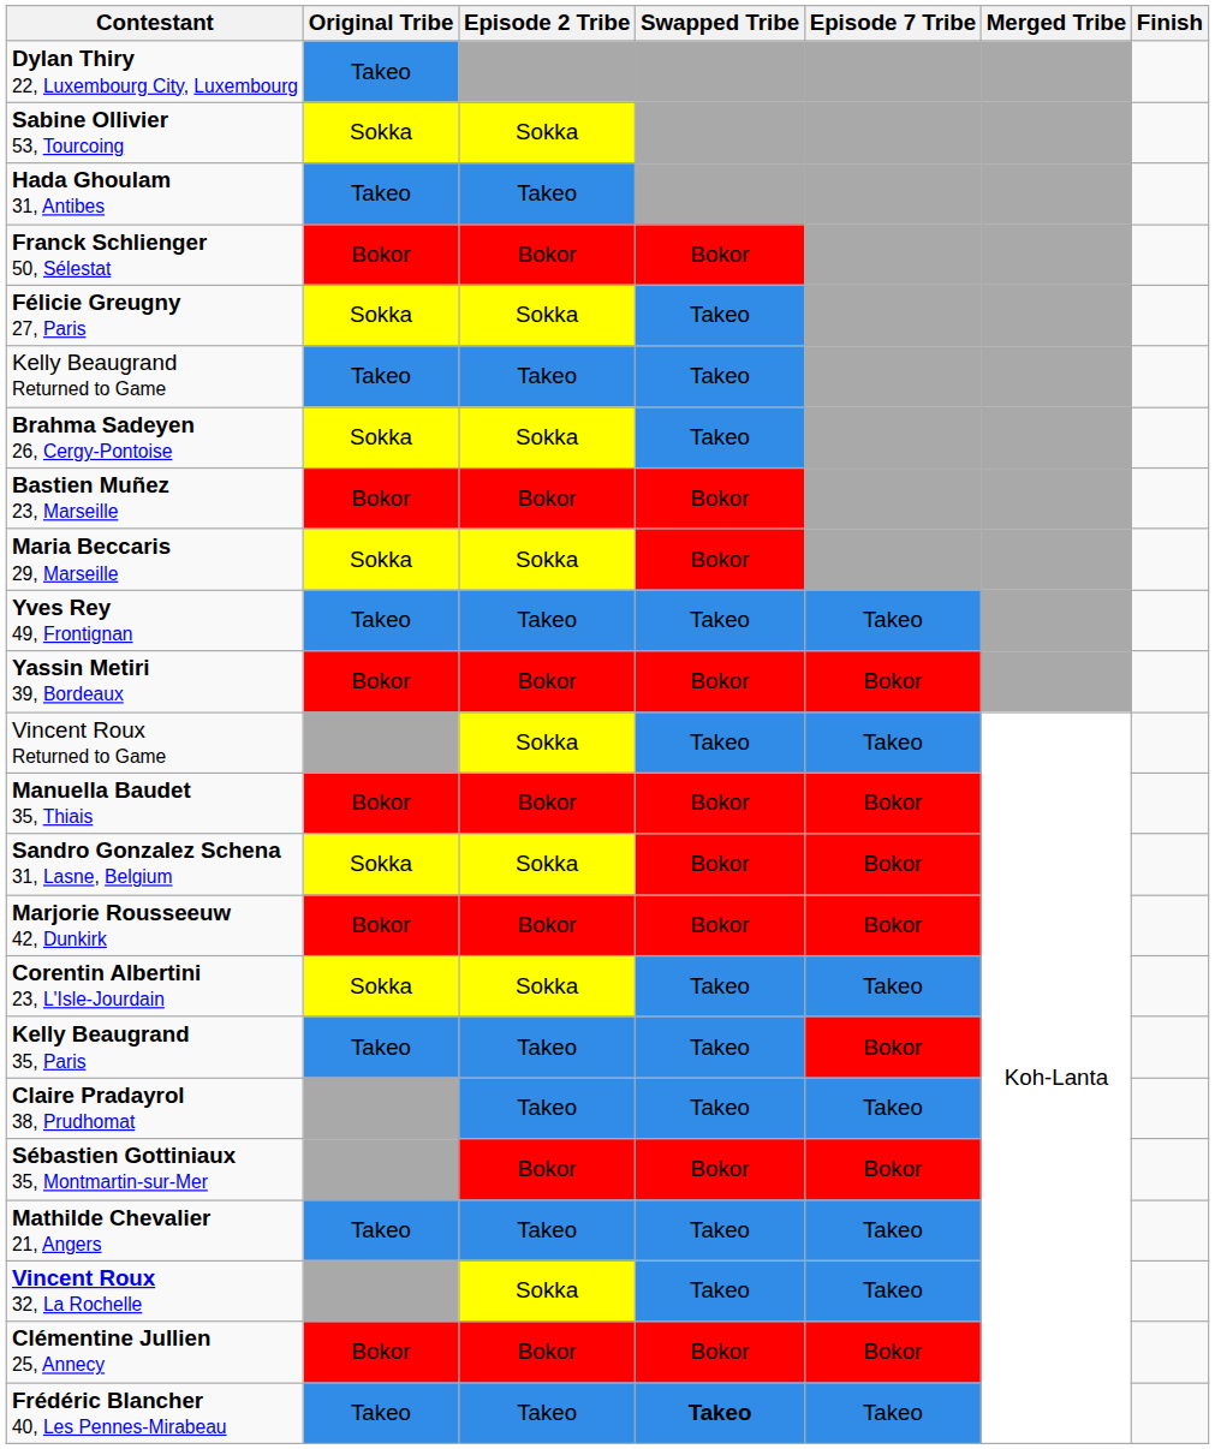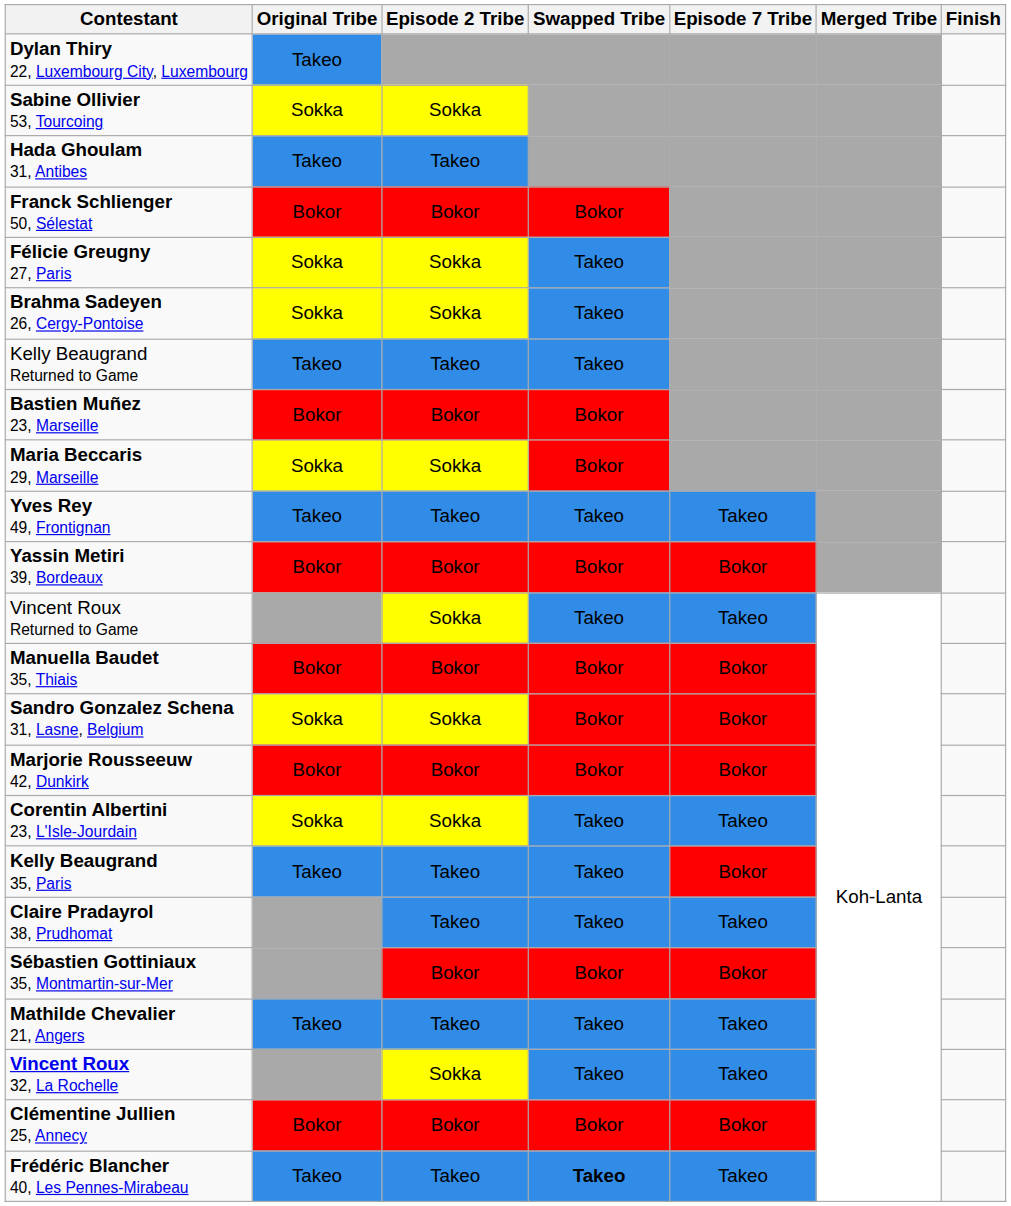rows swapped: Brahma Sadeyen 26, Cergy-Pontoise <-> Kelly Beaugrand Returned to Game
